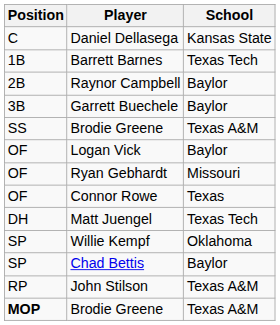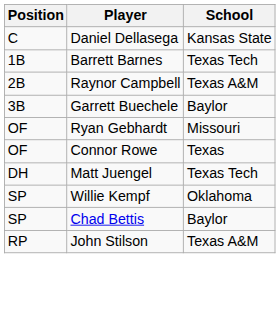Raynor Campbell | School: Baylor -> Texas A&M
- row: SS | Brodie Greene | Texas A&M
- row: OF | Logan Vick | Baylor
- row: MOP | Brodie Greene | Texas A&M
